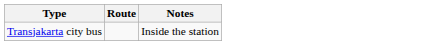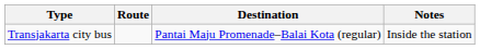+ column: Destination | Pantai Maju Promenade–Balai Kota (regular)
